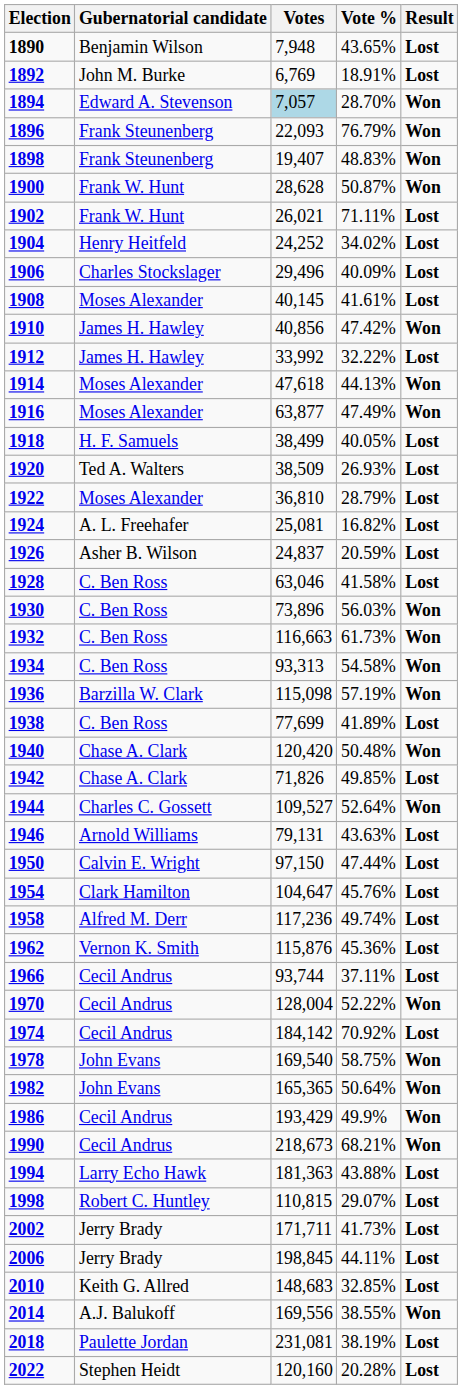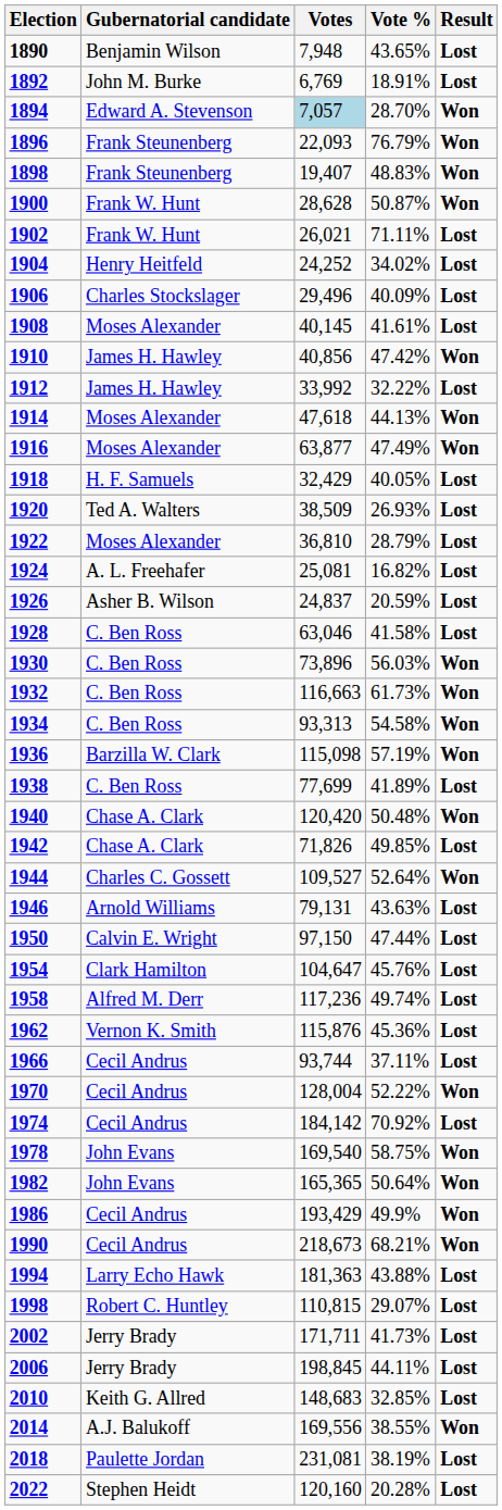1918 | Votes: 38,499 -> 32,429
